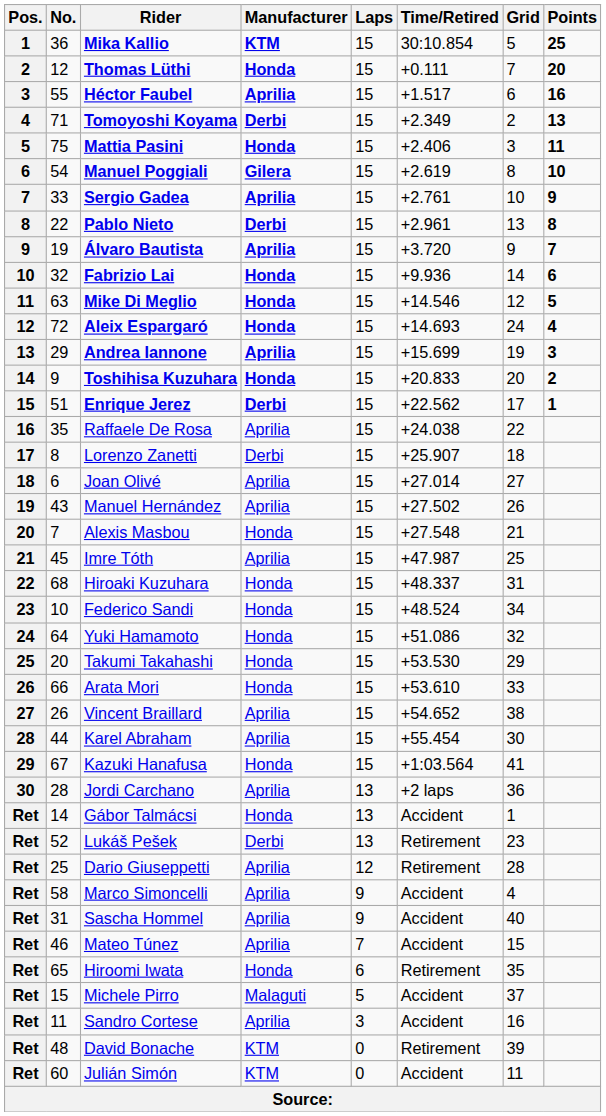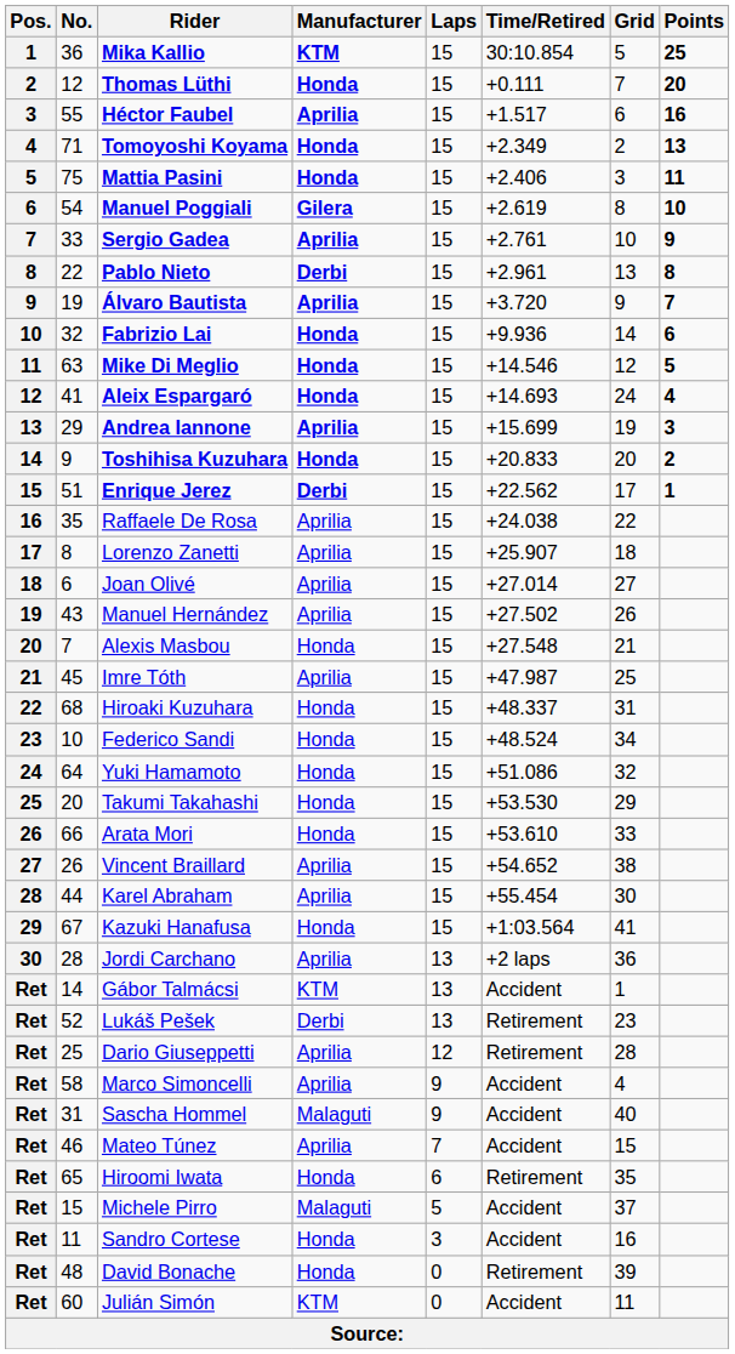Tomoyoshi Koyama | Manufacturer: Derbi -> Honda
Aleix Espargaró | No.: 72 -> 41
Lorenzo Zanetti | Manufacturer: Derbi -> Aprilia
Gábor Talmácsi | Manufacturer: Honda -> KTM
Sascha Hommel | Manufacturer: Aprilia -> Malaguti
Sandro Cortese | Manufacturer: Aprilia -> Honda
David Bonache | Manufacturer: KTM -> Honda
